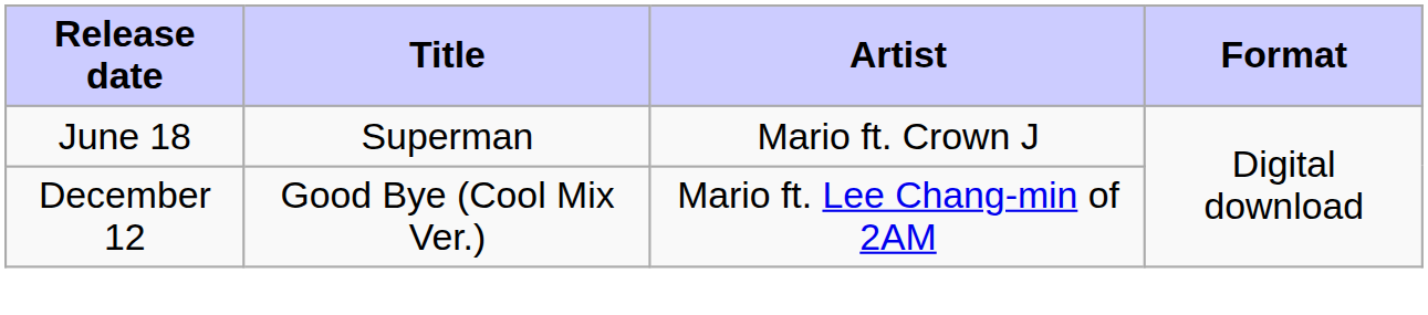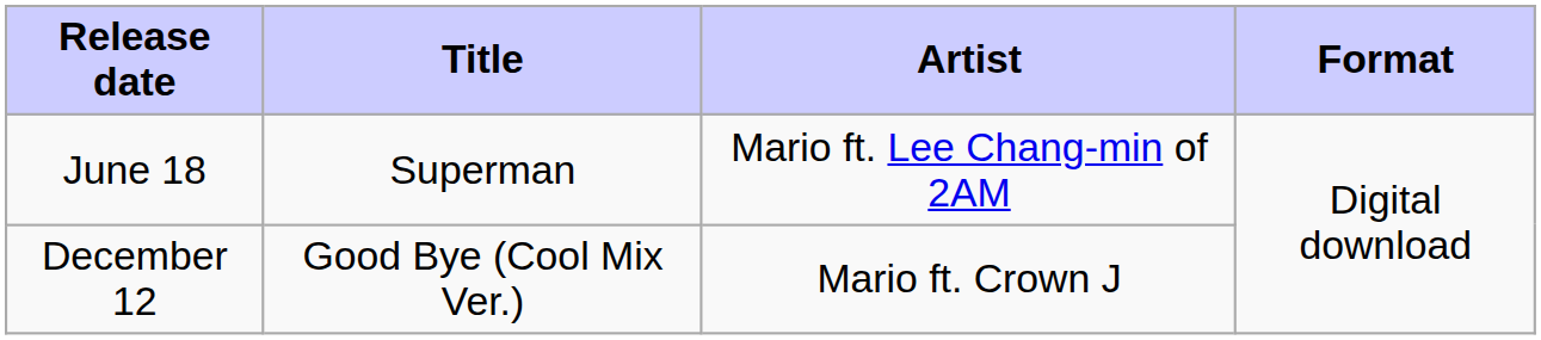June 18 | Artist: Mario ft. Crown J -> Mario ft. Lee Chang-min of 2AM
December 12 | Artist: Mario ft. Lee Chang-min of 2AM -> Mario ft. Crown J
